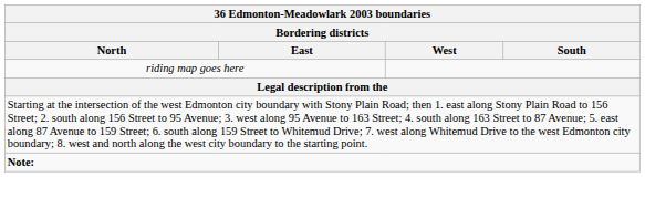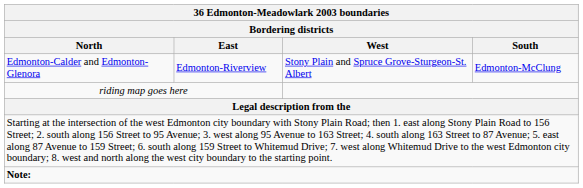+ row: Edmonton-Calder and Edmonton-Glenora | Edmonton-Riverview | Stony Plain and Spruce Grove-Sturgeon-St. Albert | Edmonton-McClung
